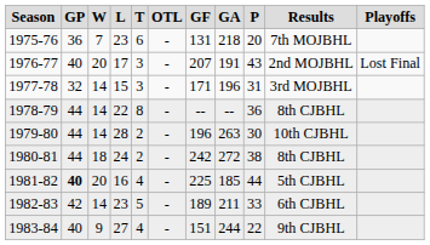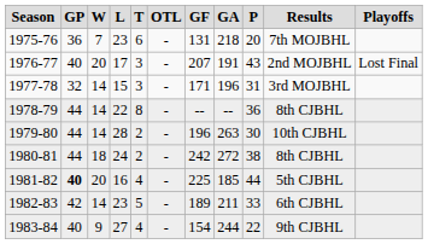1983-84 | GF: 151 -> 154
